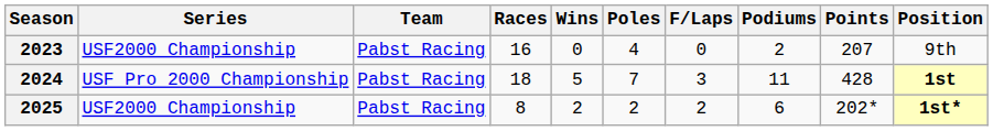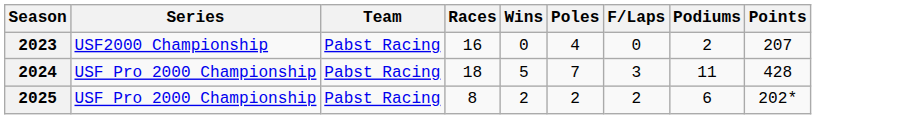- column: Position | 9th | 1st | 1st*
2025 | Series: USF2000 Championship -> USF Pro 2000 Championship
